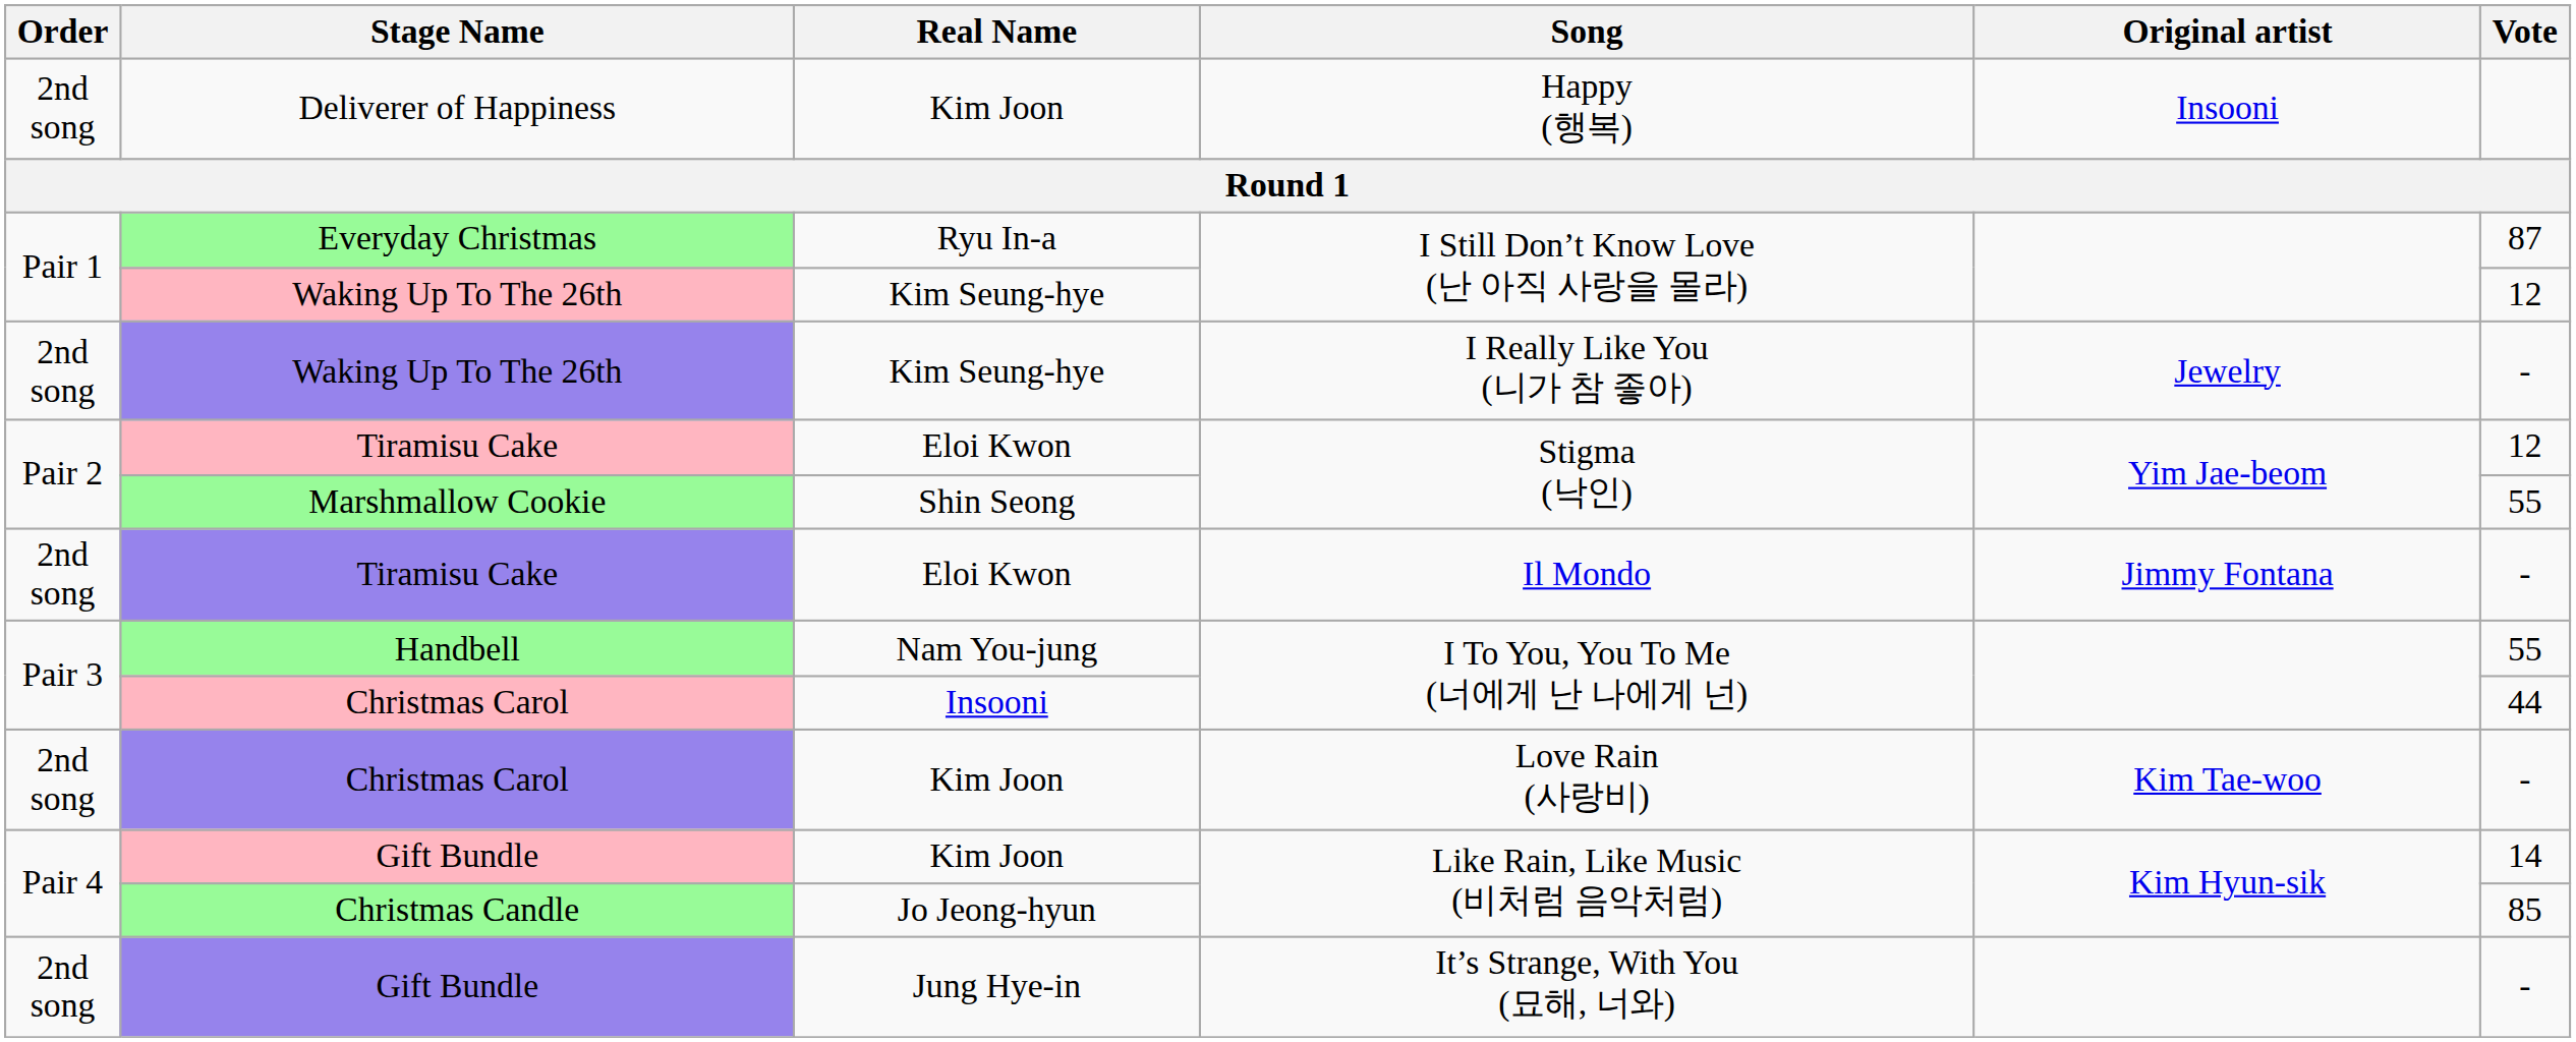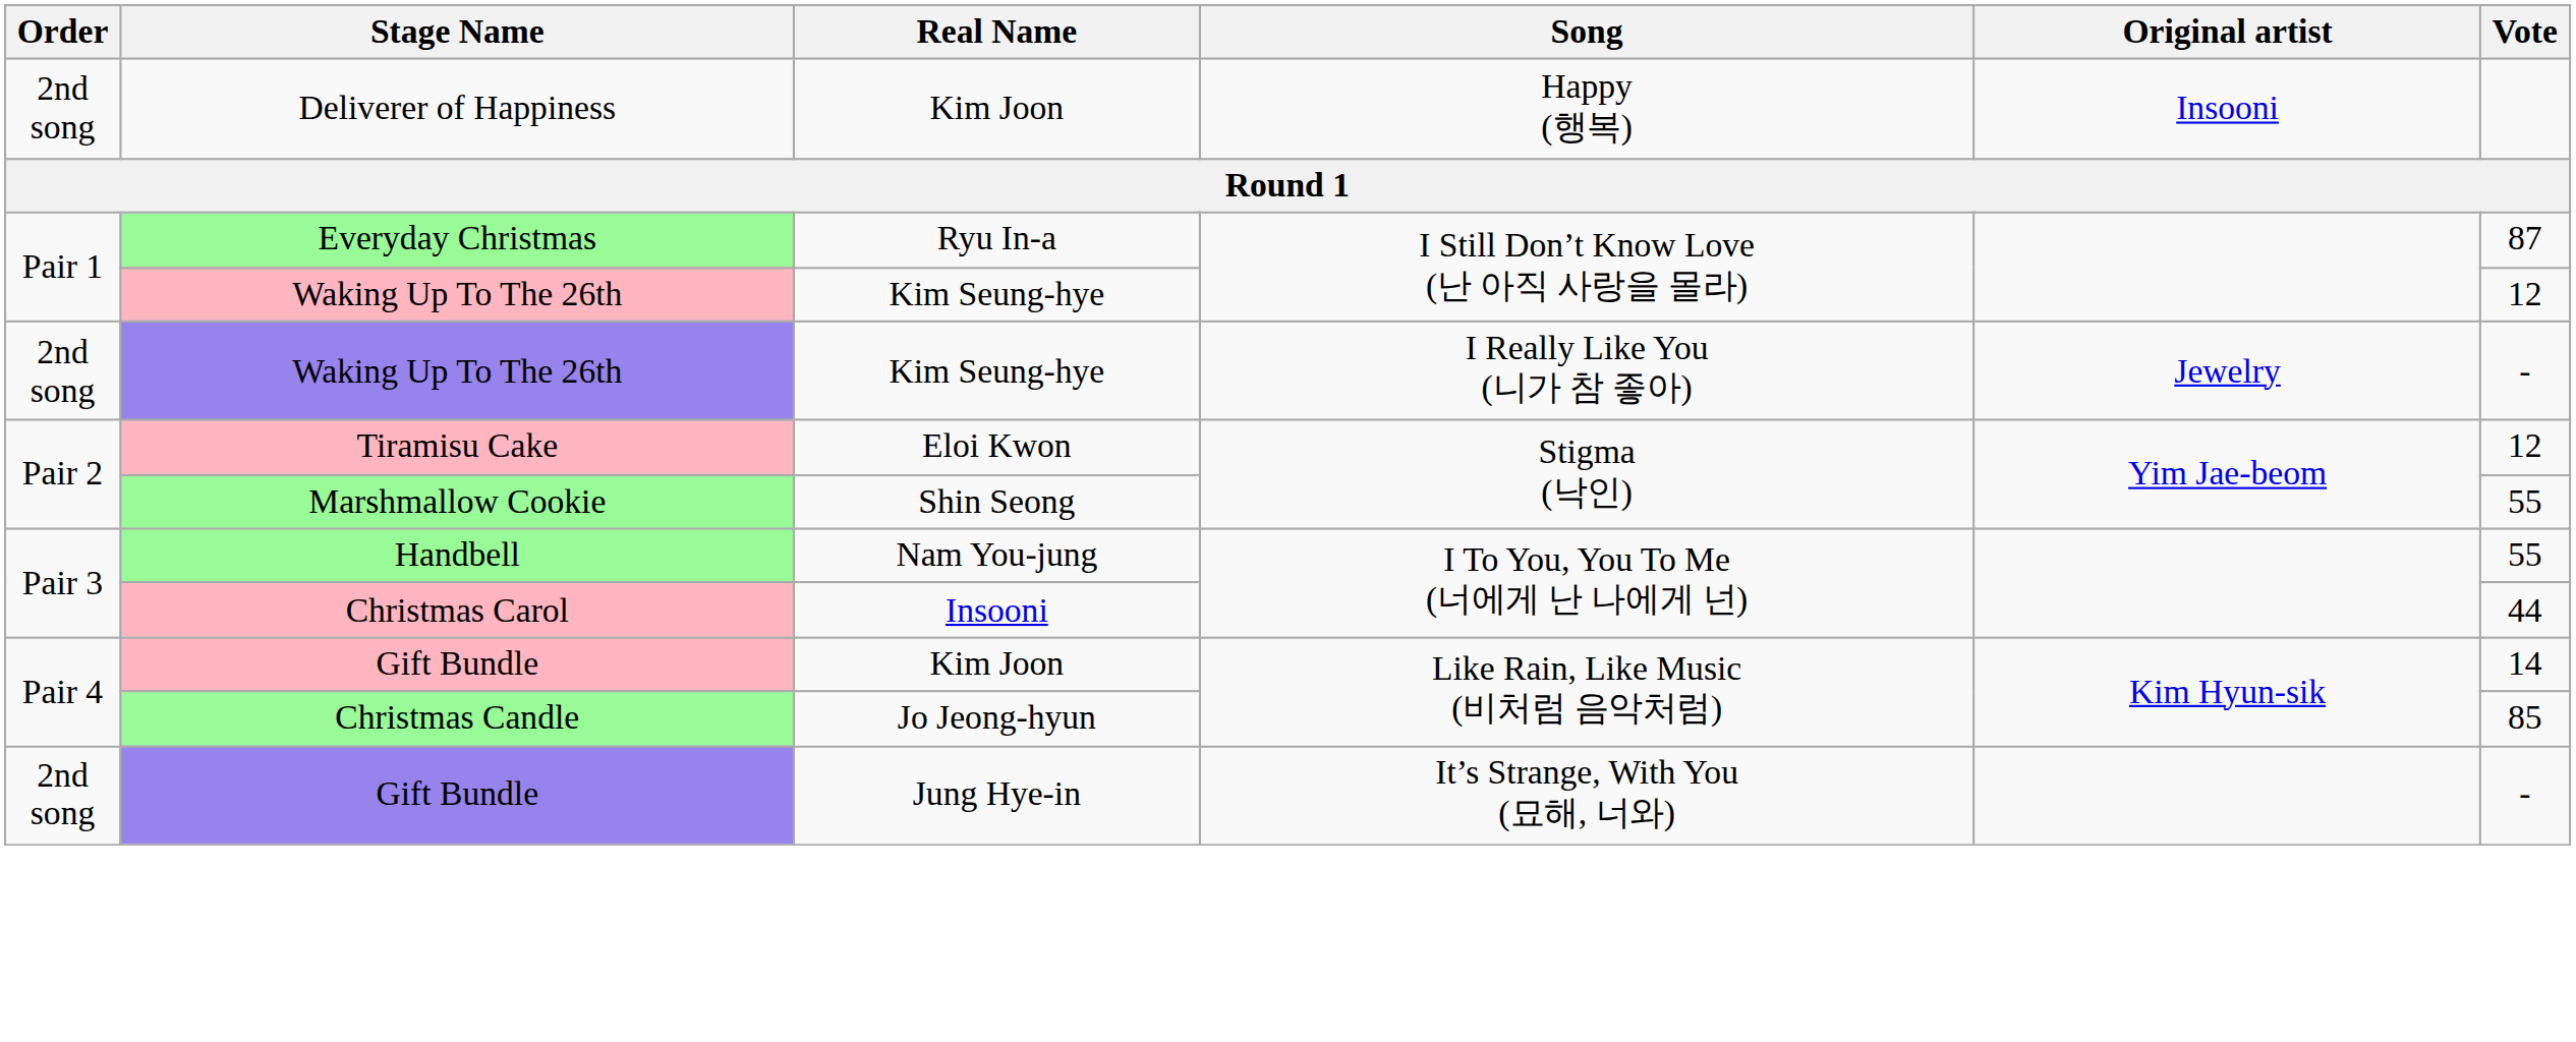- row: 2nd song | Tiramisu Cake | Eloi Kwon | Il Mondo | Jimmy Fontana | -
- row: 2nd song | Christmas Carol | Kim Joon | Love Rain (사랑비) | Kim Tae-woo | -
